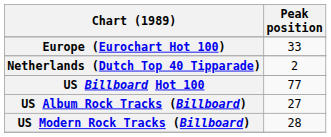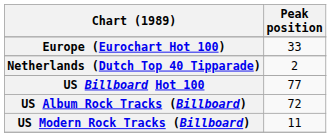US Album Rock Tracks (Billboard) | Peak position: 27 -> 72
US Modern Rock Tracks (Billboard) | Peak position: 28 -> 11
